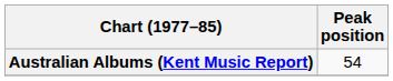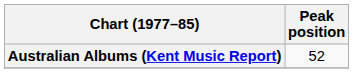Australian Albums (Kent Music Report) | Peak position: 54 -> 52
